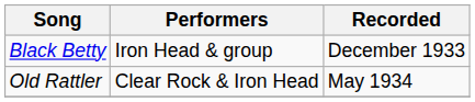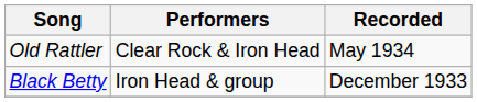rows swapped: Black Betty <-> Old Rattler
